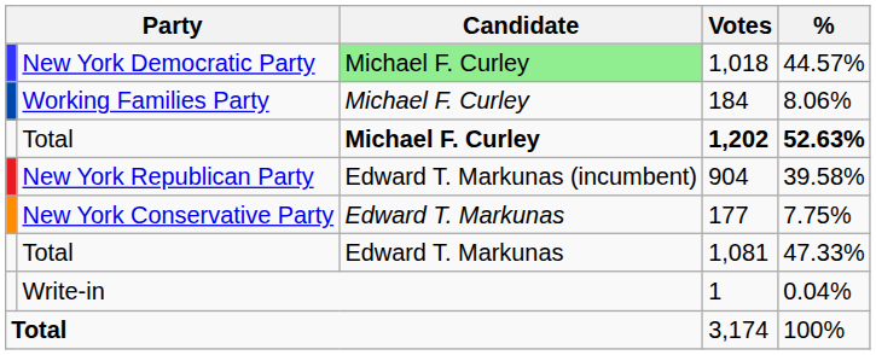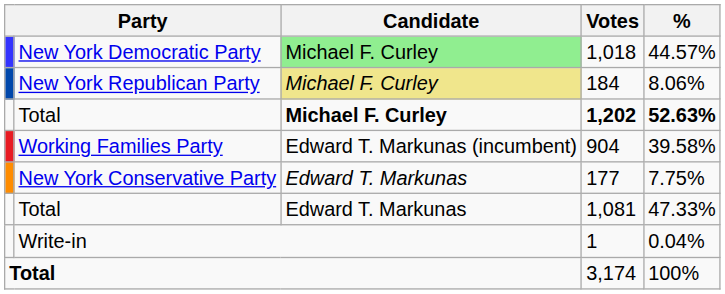184 | column 2: Working Families Party -> New York Republican Party
184 | Candidate: no background -> khaki background
904 | column 2: New York Republican Party -> Working Families Party
